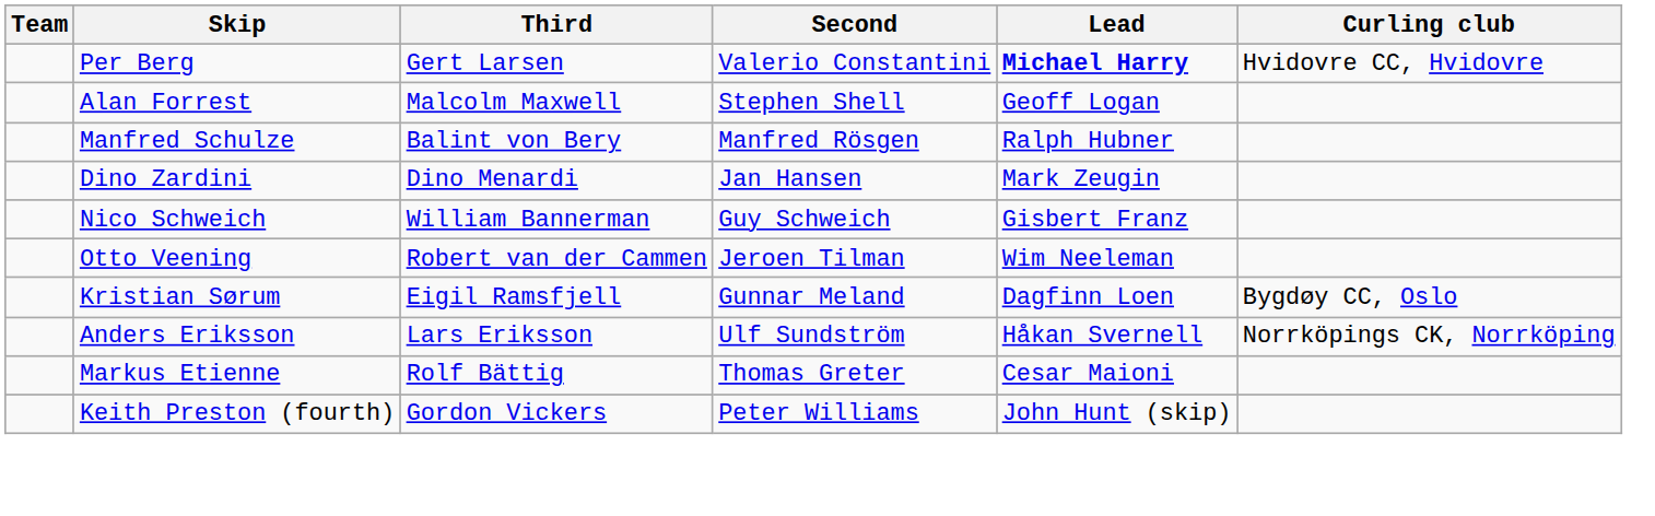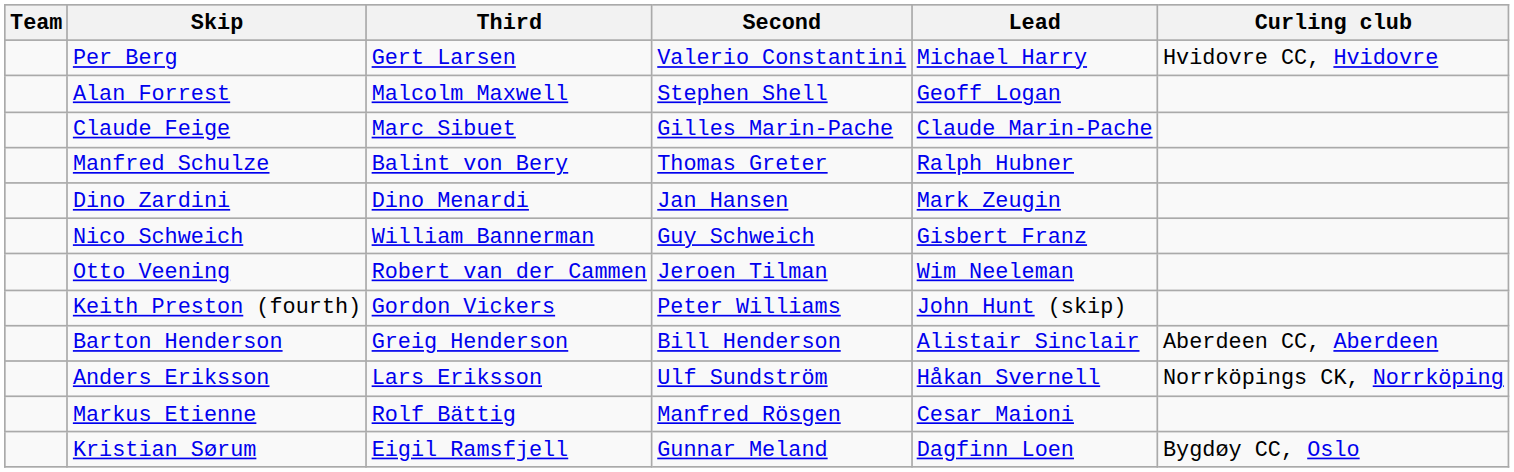Per Berg | Lead: bold -> normal
+ row: Claude Feige | Marc Sibuet | Gilles Marin-Pache | Claude Marin-Pache
Manfred Schulze | Second: Manfred Rösgen -> Thomas Greter
rows swapped: Kristian Sørum <-> Keith Preston (fourth)
+ row: Barton Henderson | Greig Henderson | Bill Henderson | Alistair Sinclair | Aberdeen CC, Aberdeen
Markus Etienne | Second: Thomas Greter -> Manfred Rösgen
